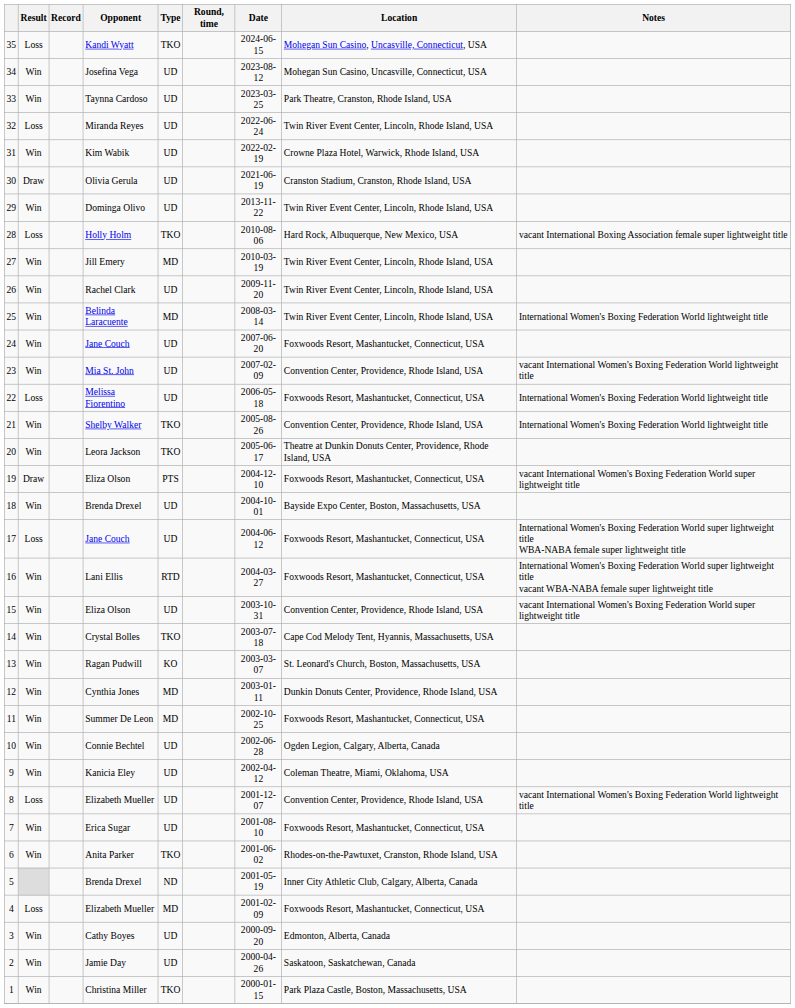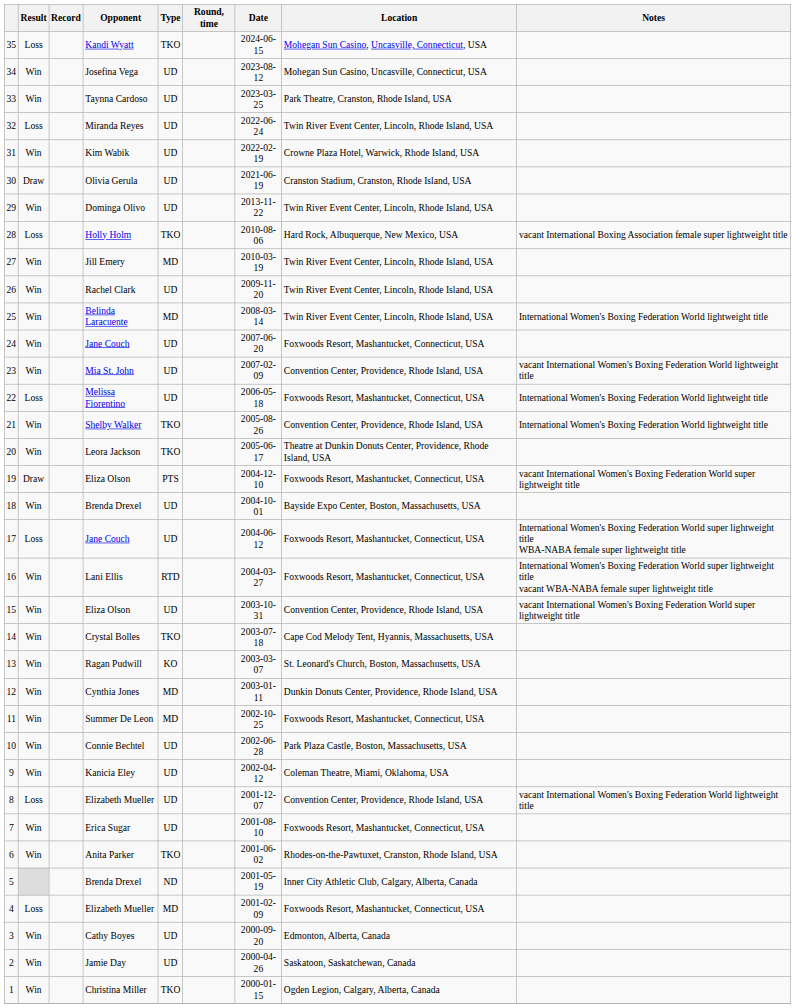10 | Location: Ogden Legion, Calgary, Alberta, Canada -> Park Plaza Castle, Boston, Massachusetts, USA
1 | Location: Park Plaza Castle, Boston, Massachusetts, USA -> Ogden Legion, Calgary, Alberta, Canada
